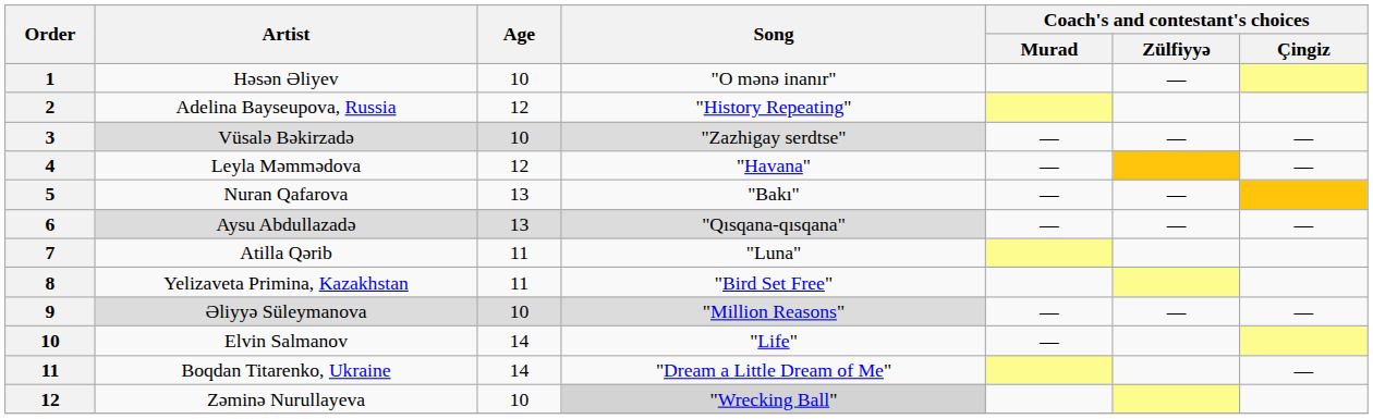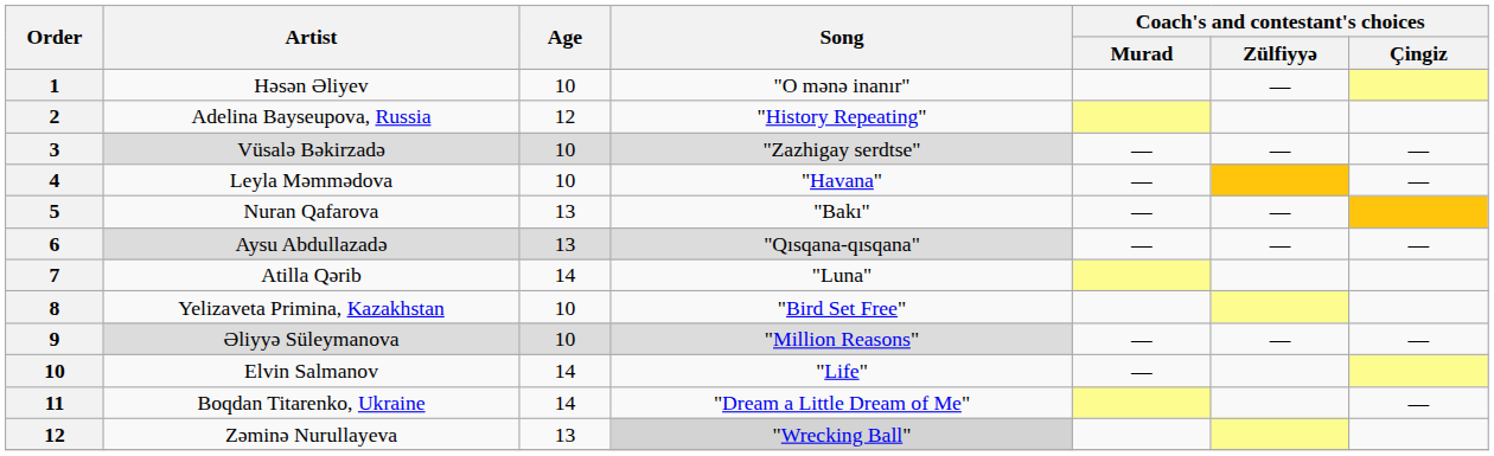Leyla Məmmədova | Age: 12 -> 10
Atilla Qərib | Age: 11 -> 14
Yelizaveta Primina, Kazakhstan | Age: 11 -> 10
Zəminə Nurullayeva | Age: 10 -> 13
